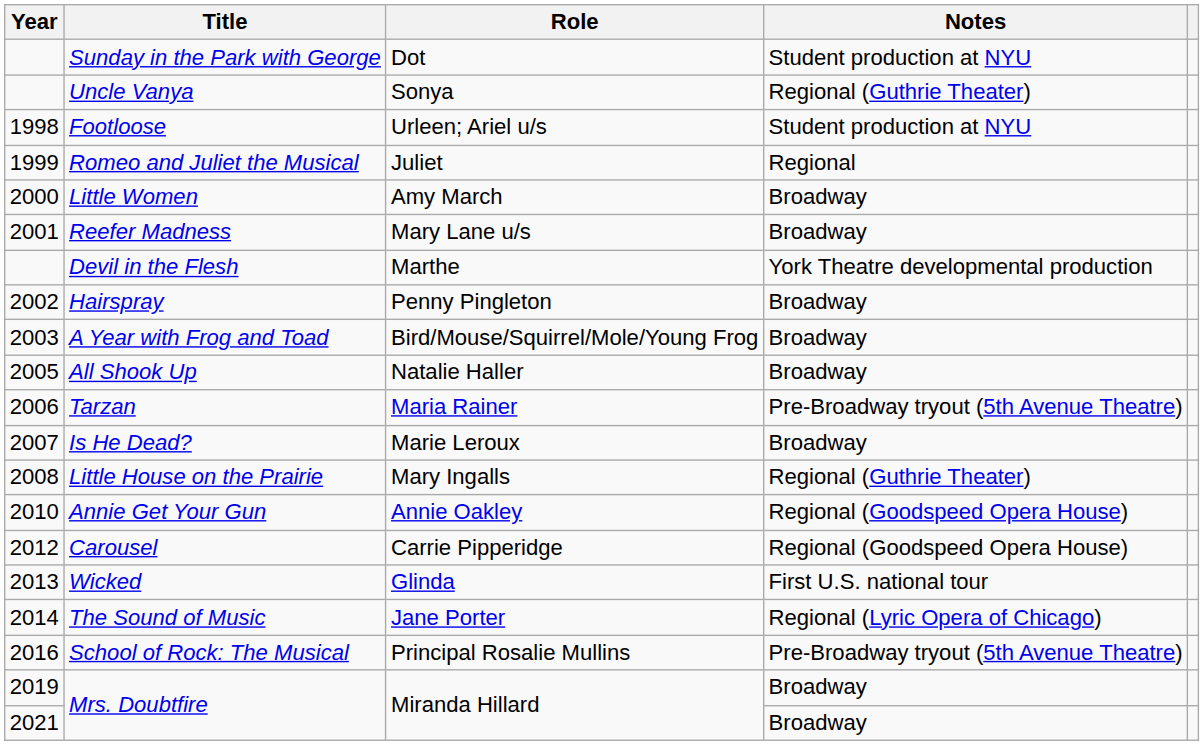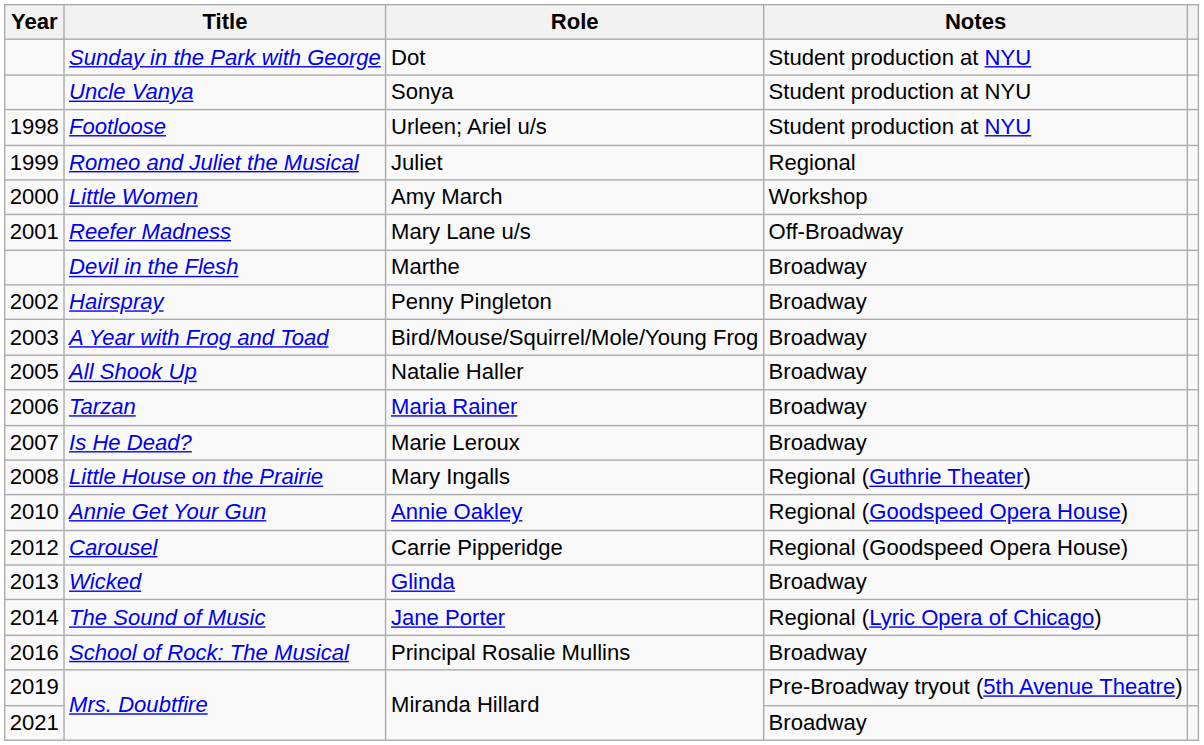Uncle Vanya | Notes: Regional (Guthrie Theater) -> Student production at NYU
Little Women | Notes: Broadway -> Workshop
Reefer Madness | Notes: Broadway -> Off-Broadway
Devil in the Flesh | Notes: York Theatre developmental production -> Broadway
Tarzan | Notes: Pre-Broadway tryout (5th Avenue Theatre) -> Broadway
Wicked | Notes: First U.S. national tour -> Broadway
School of Rock: The Musical | Notes: Pre-Broadway tryout (5th Avenue Theatre) -> Broadway
2019 / Mrs. Doubtfire | Notes: Broadway -> Pre-Broadway tryout (5th Avenue Theatre)
